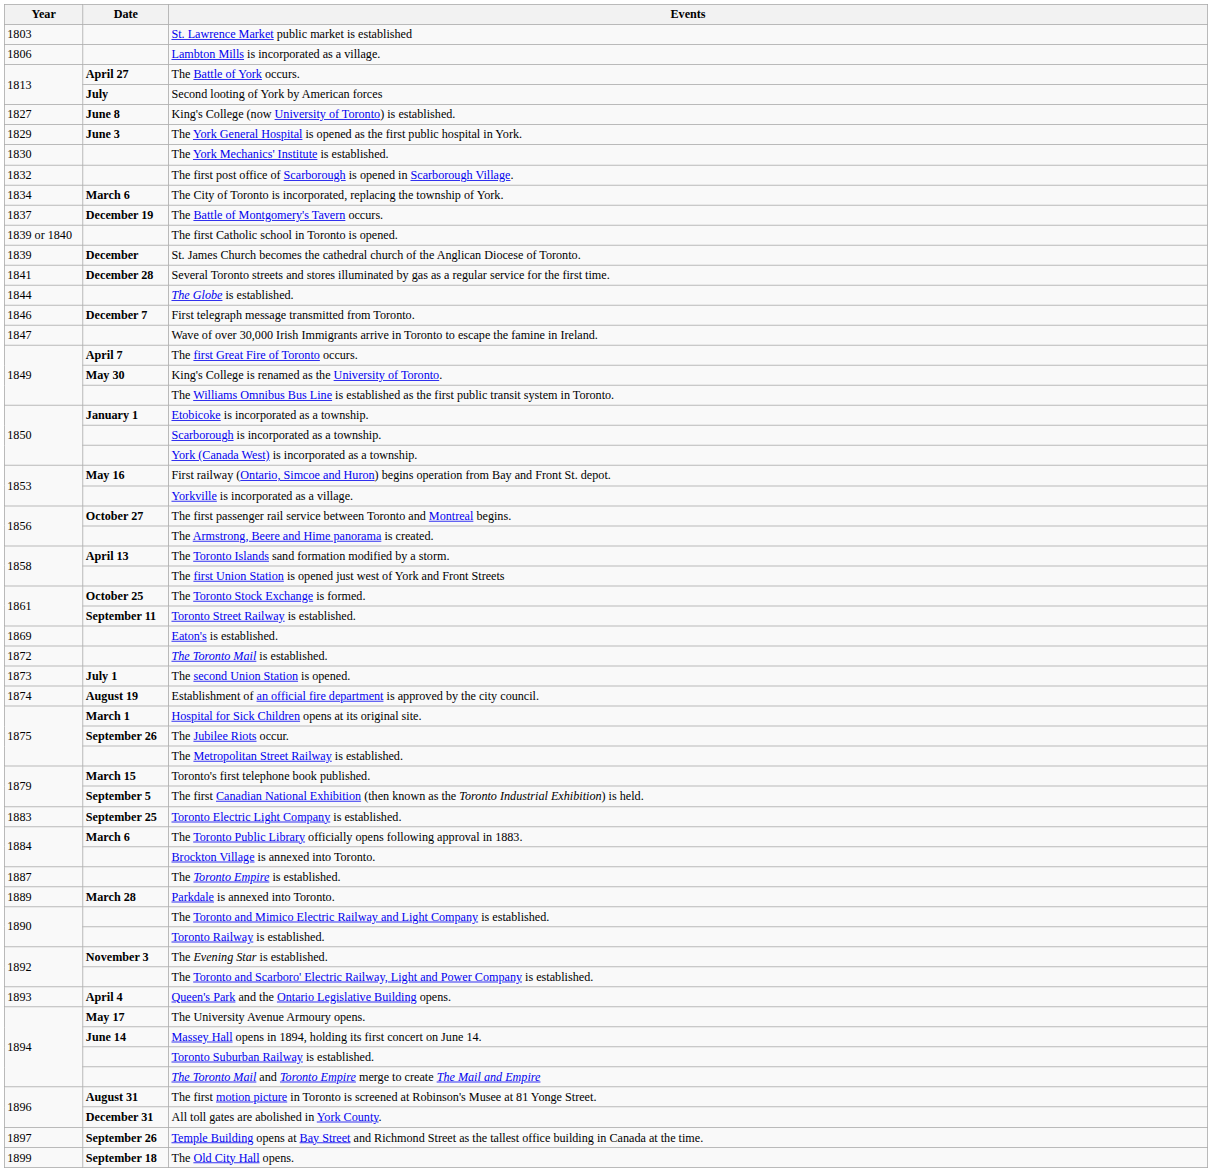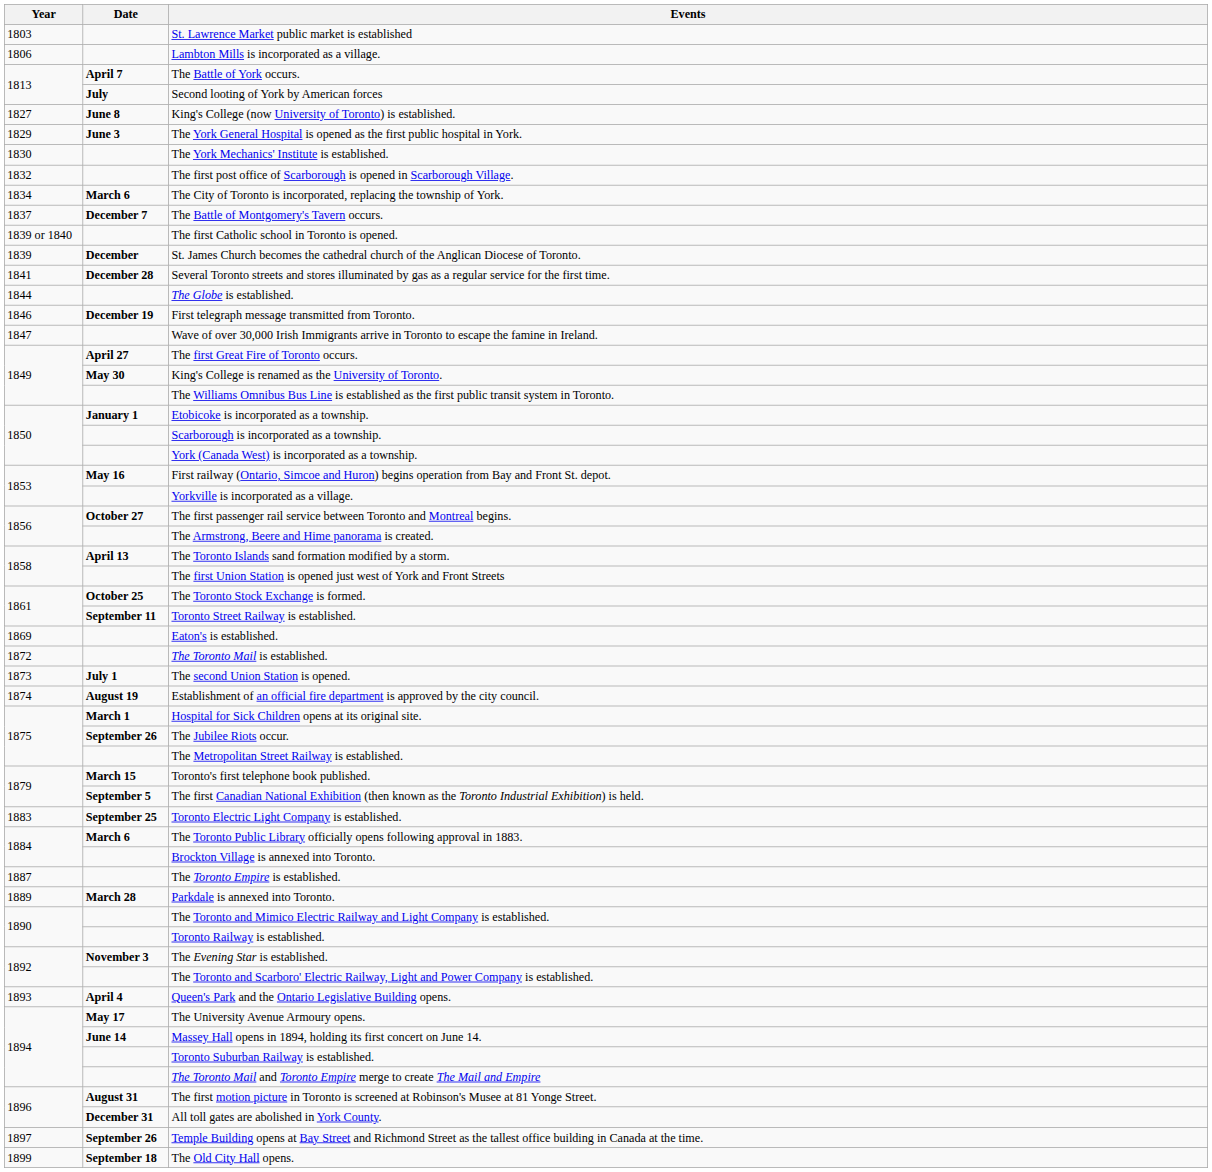The Battle of York occurs. | Date: April 27 -> April 7
The Battle of Montgomery's Tavern occurs. | Date: December 19 -> December 7
First telegraph message transmitted from Toronto. | Date: December 7 -> December 19
The first Great Fire of Toronto occurs. | Date: April 7 -> April 27
